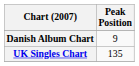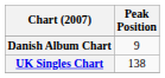UK Singles Chart | Peak Position: 135 -> 138
